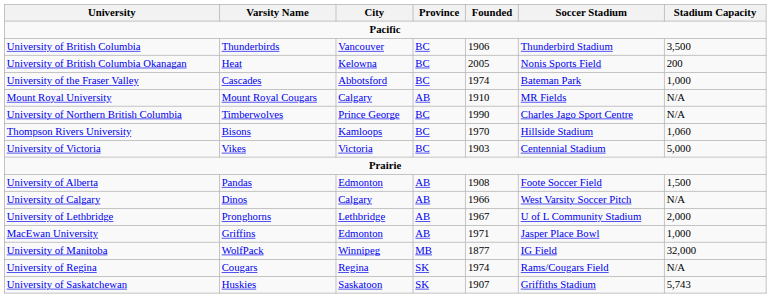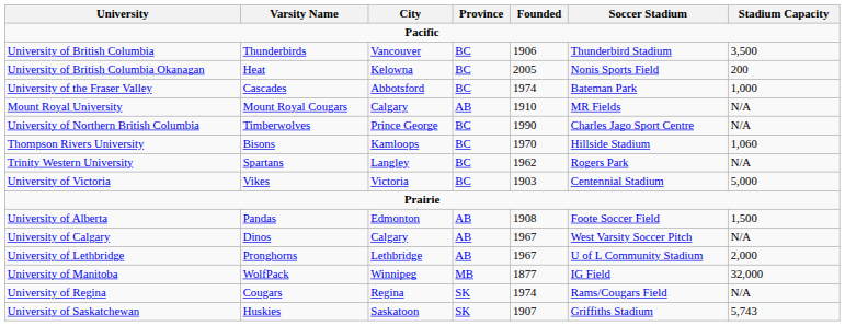+ row: Trinity Western University | Spartans | Langley | BC | 1962 | Rogers Park | N/A
University of Calgary | Founded: 1966 -> 1967
- row: MacEwan University | Griffins | Edmonton | AB | 1971 | Jasper Place Bowl | 1,000
